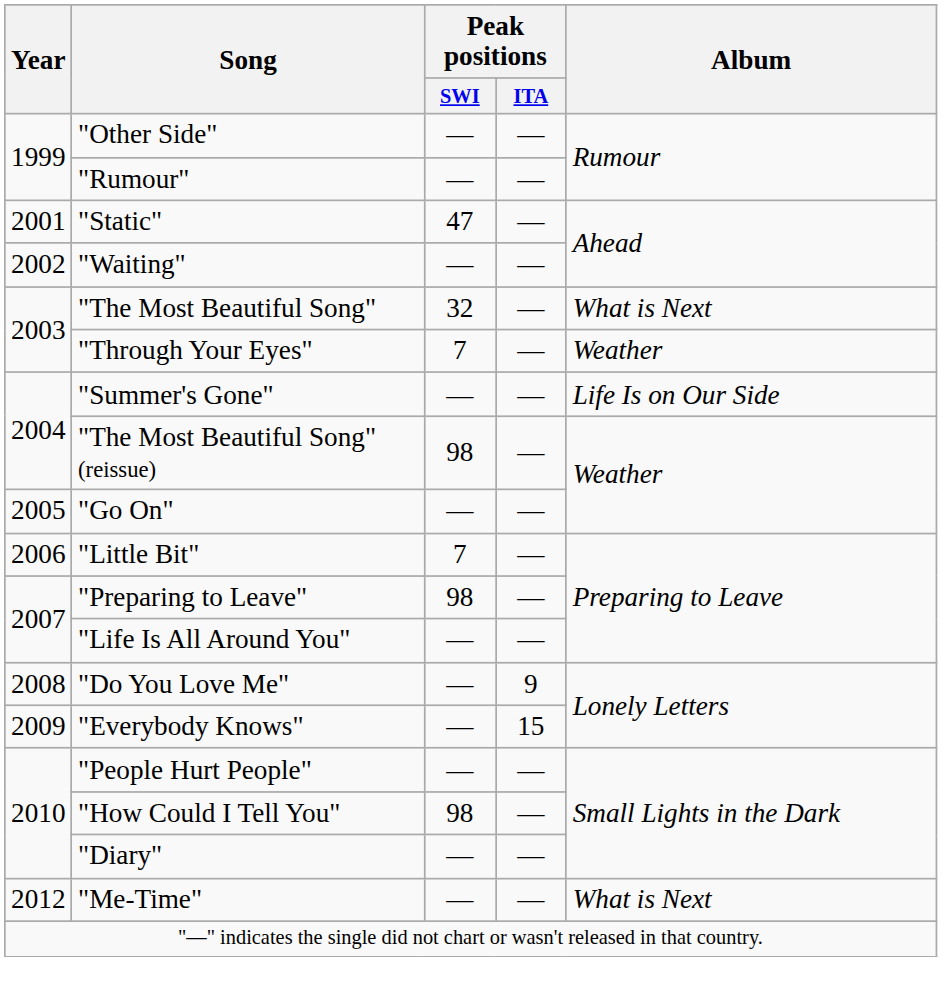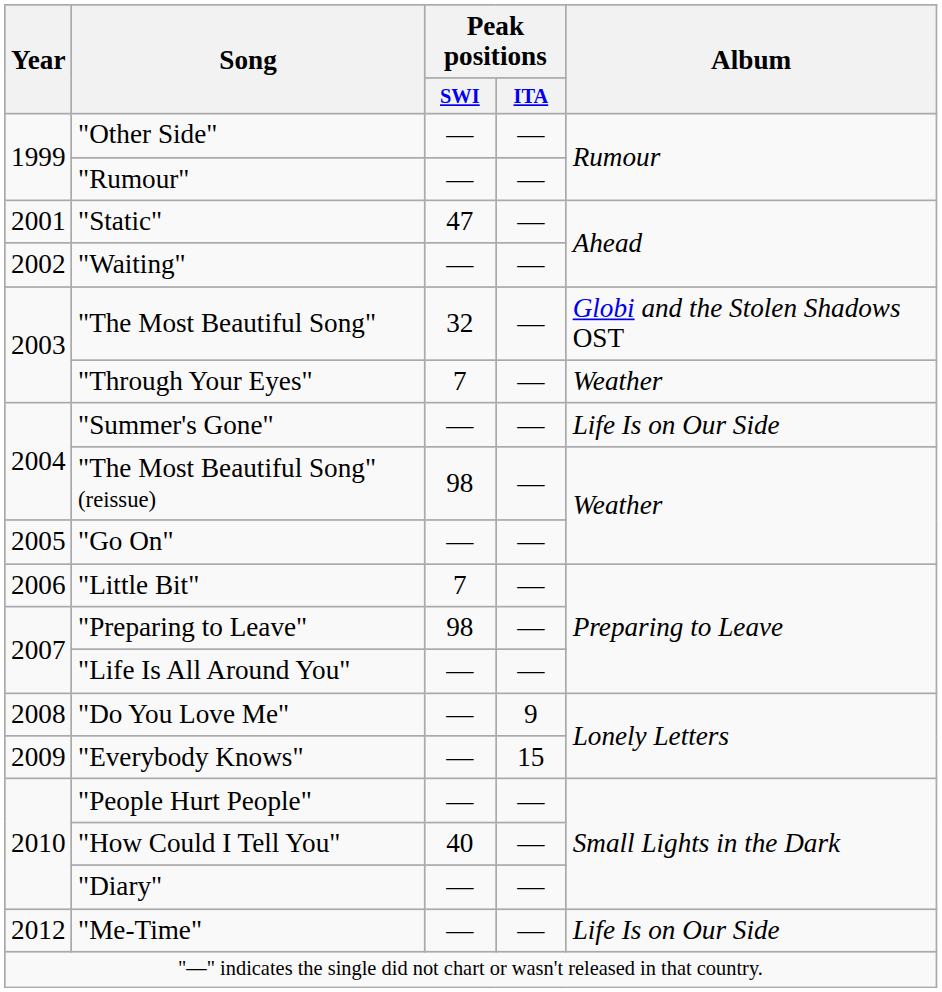"The Most Beautiful Song" | Album: What is Next -> Globi and the Stolen Shadows OST
"How Could I Tell You" | Peak positions / SWI: 98 -> 40
"Me-Time" | Album: What is Next -> Life Is on Our Side
